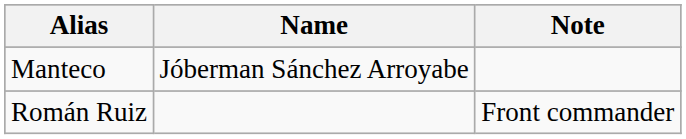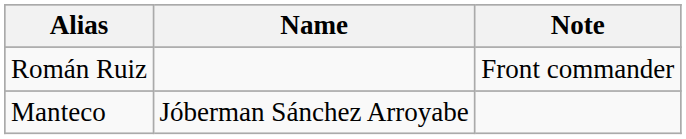rows swapped: Manteco <-> Román Ruiz
